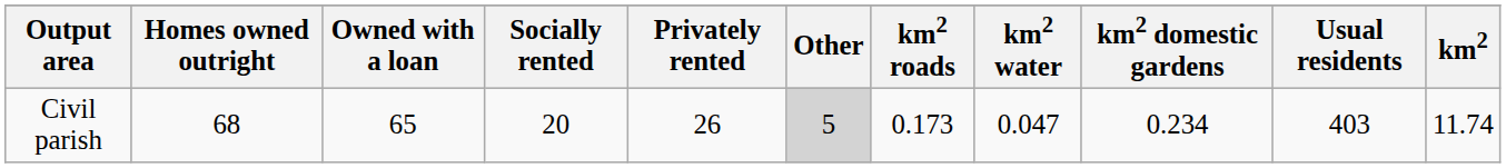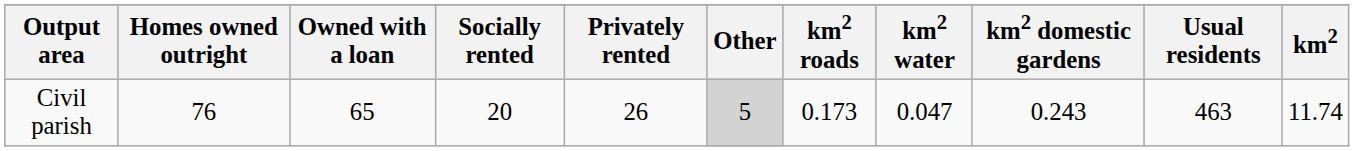Civil parish | Homes owned outright: 68 -> 76
Civil parish | km2 domestic gardens: 0.234 -> 0.243
Civil parish | Usual residents: 403 -> 463
